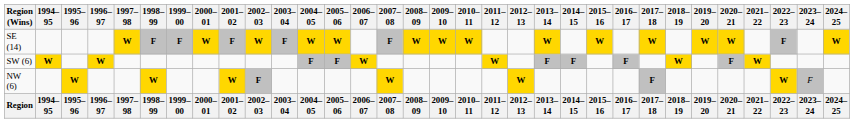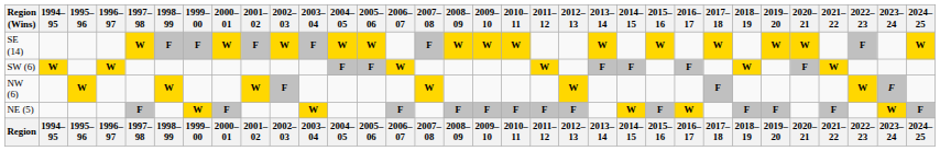NW (6) | 2023–24: normal -> bold
+ row: NE (5) | F | W | F | W | F | F | F | F | F | F | W | F | W | F | F | F | W | F
